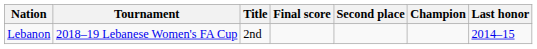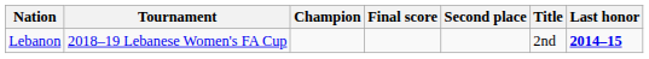columns swapped: Champion <-> Title
Lebanon | Last honor: normal -> bold
